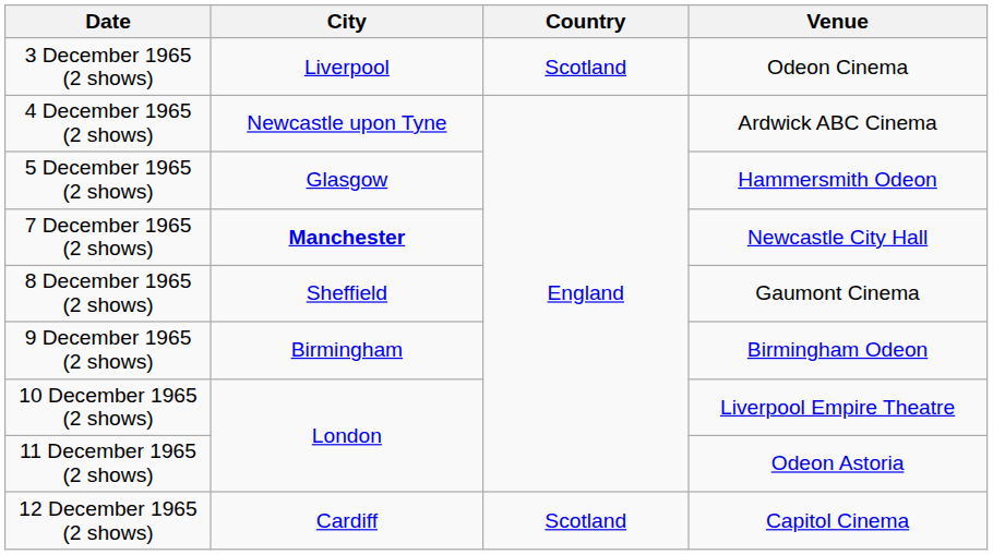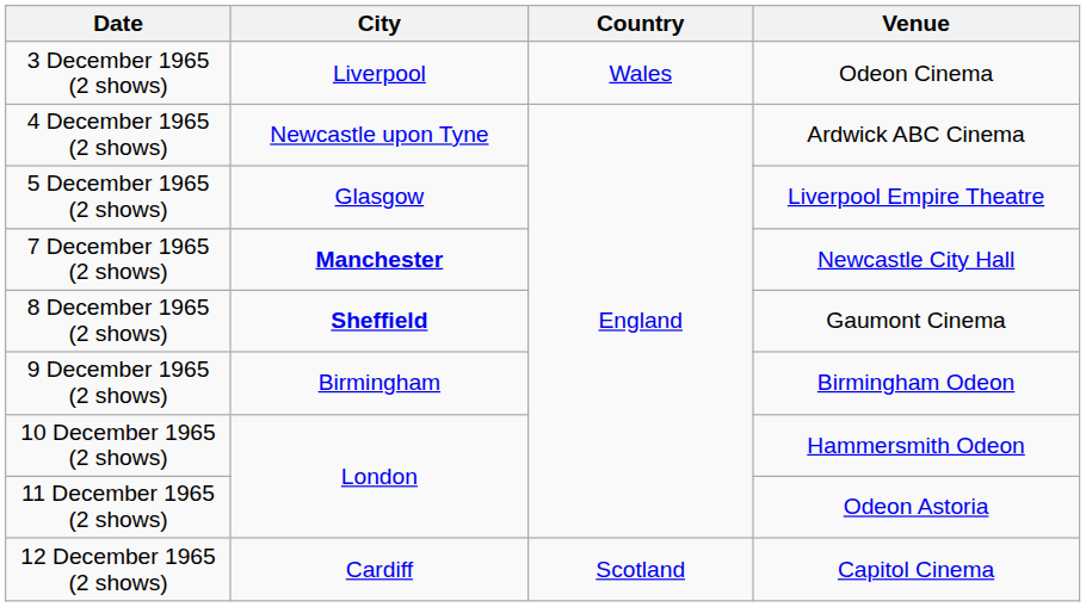3 December 1965 (2 shows) | Country: Scotland -> Wales
5 December 1965 (2 shows) | Venue: Hammersmith Odeon -> Liverpool Empire Theatre
8 December 1965 (2 shows) | City: normal -> bold
10 December 1965 (2 shows) | Venue: Liverpool Empire Theatre -> Hammersmith Odeon
